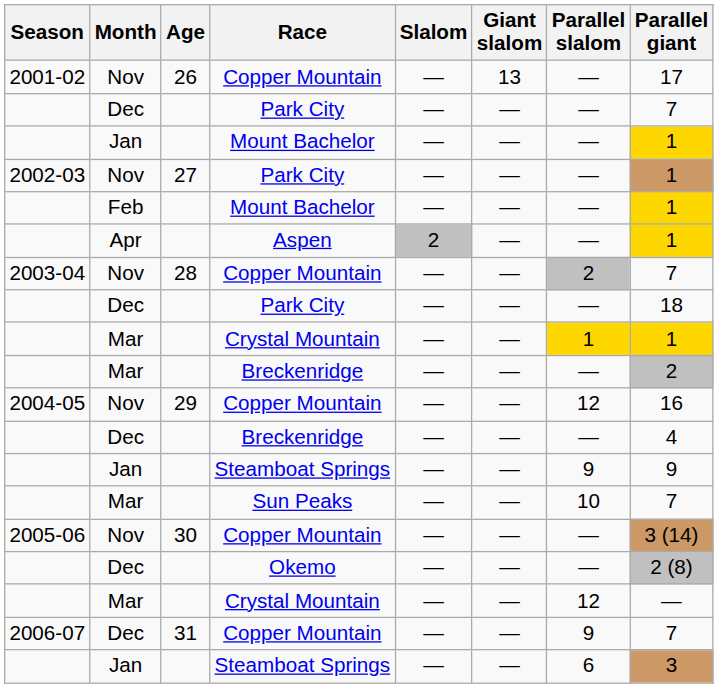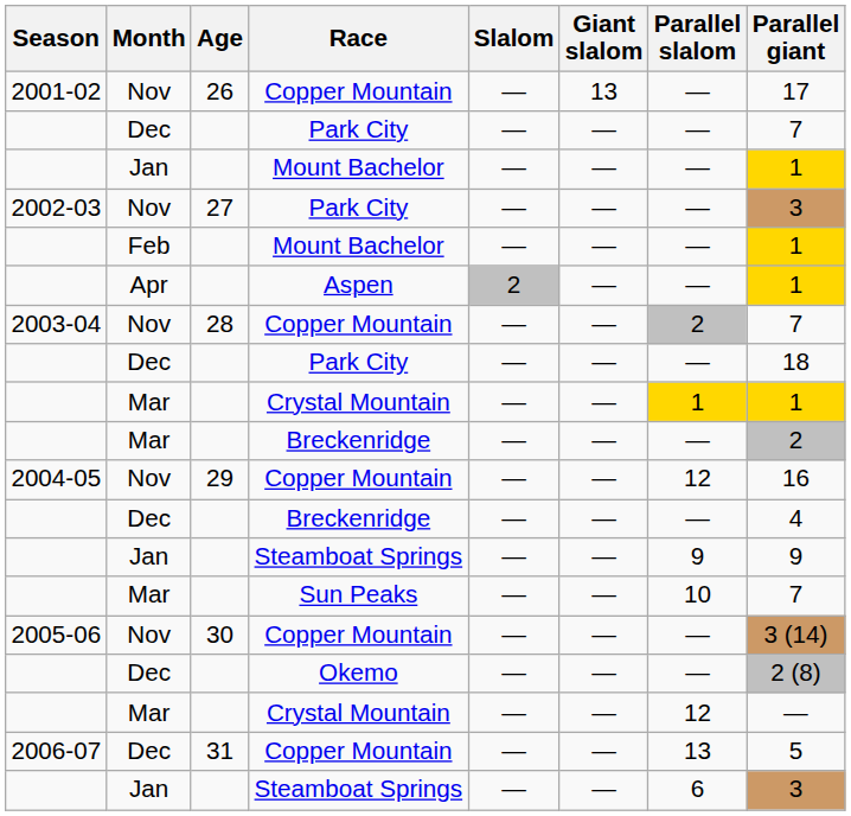2002-03 / Park City | Parallel giant: 1 -> 3
2006-07 / Copper Mountain | Parallel slalom: 9 -> 13
2006-07 / Copper Mountain | Parallel giant: 7 -> 5
